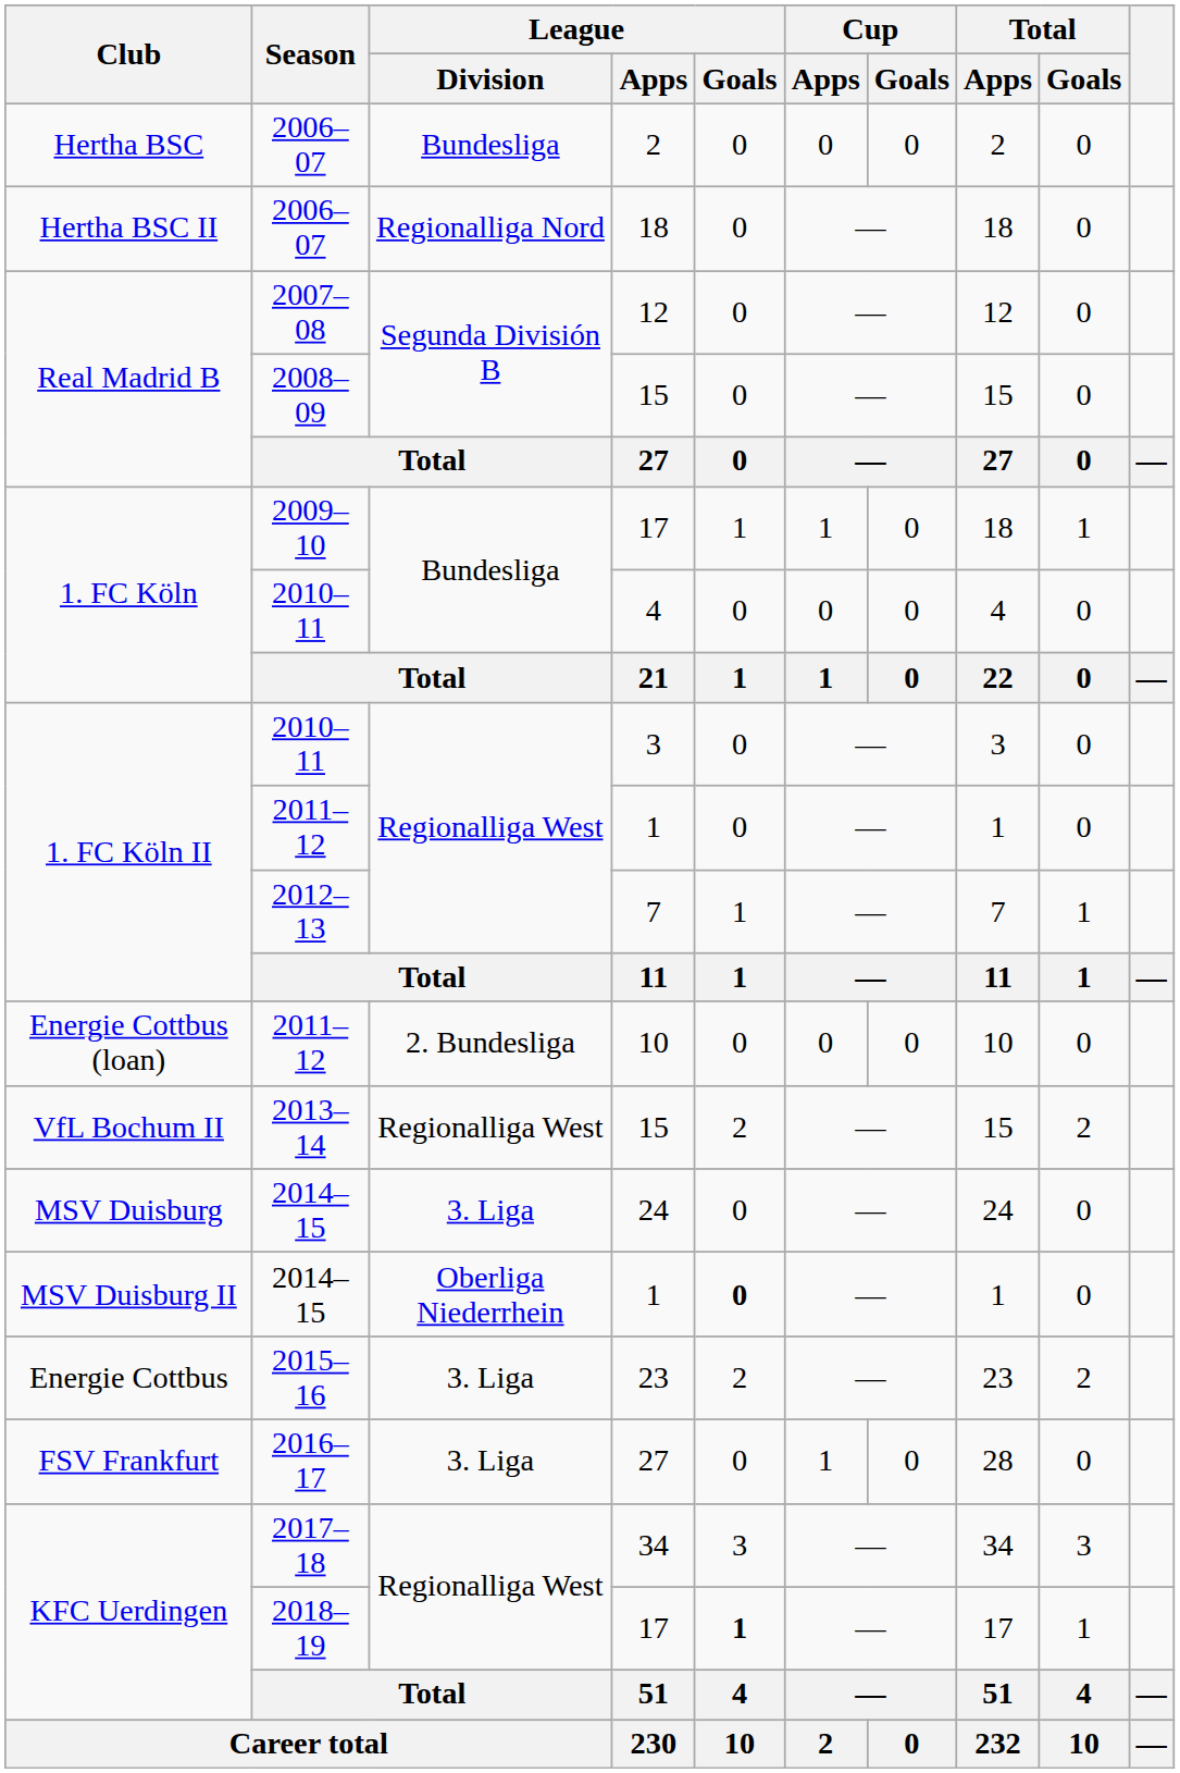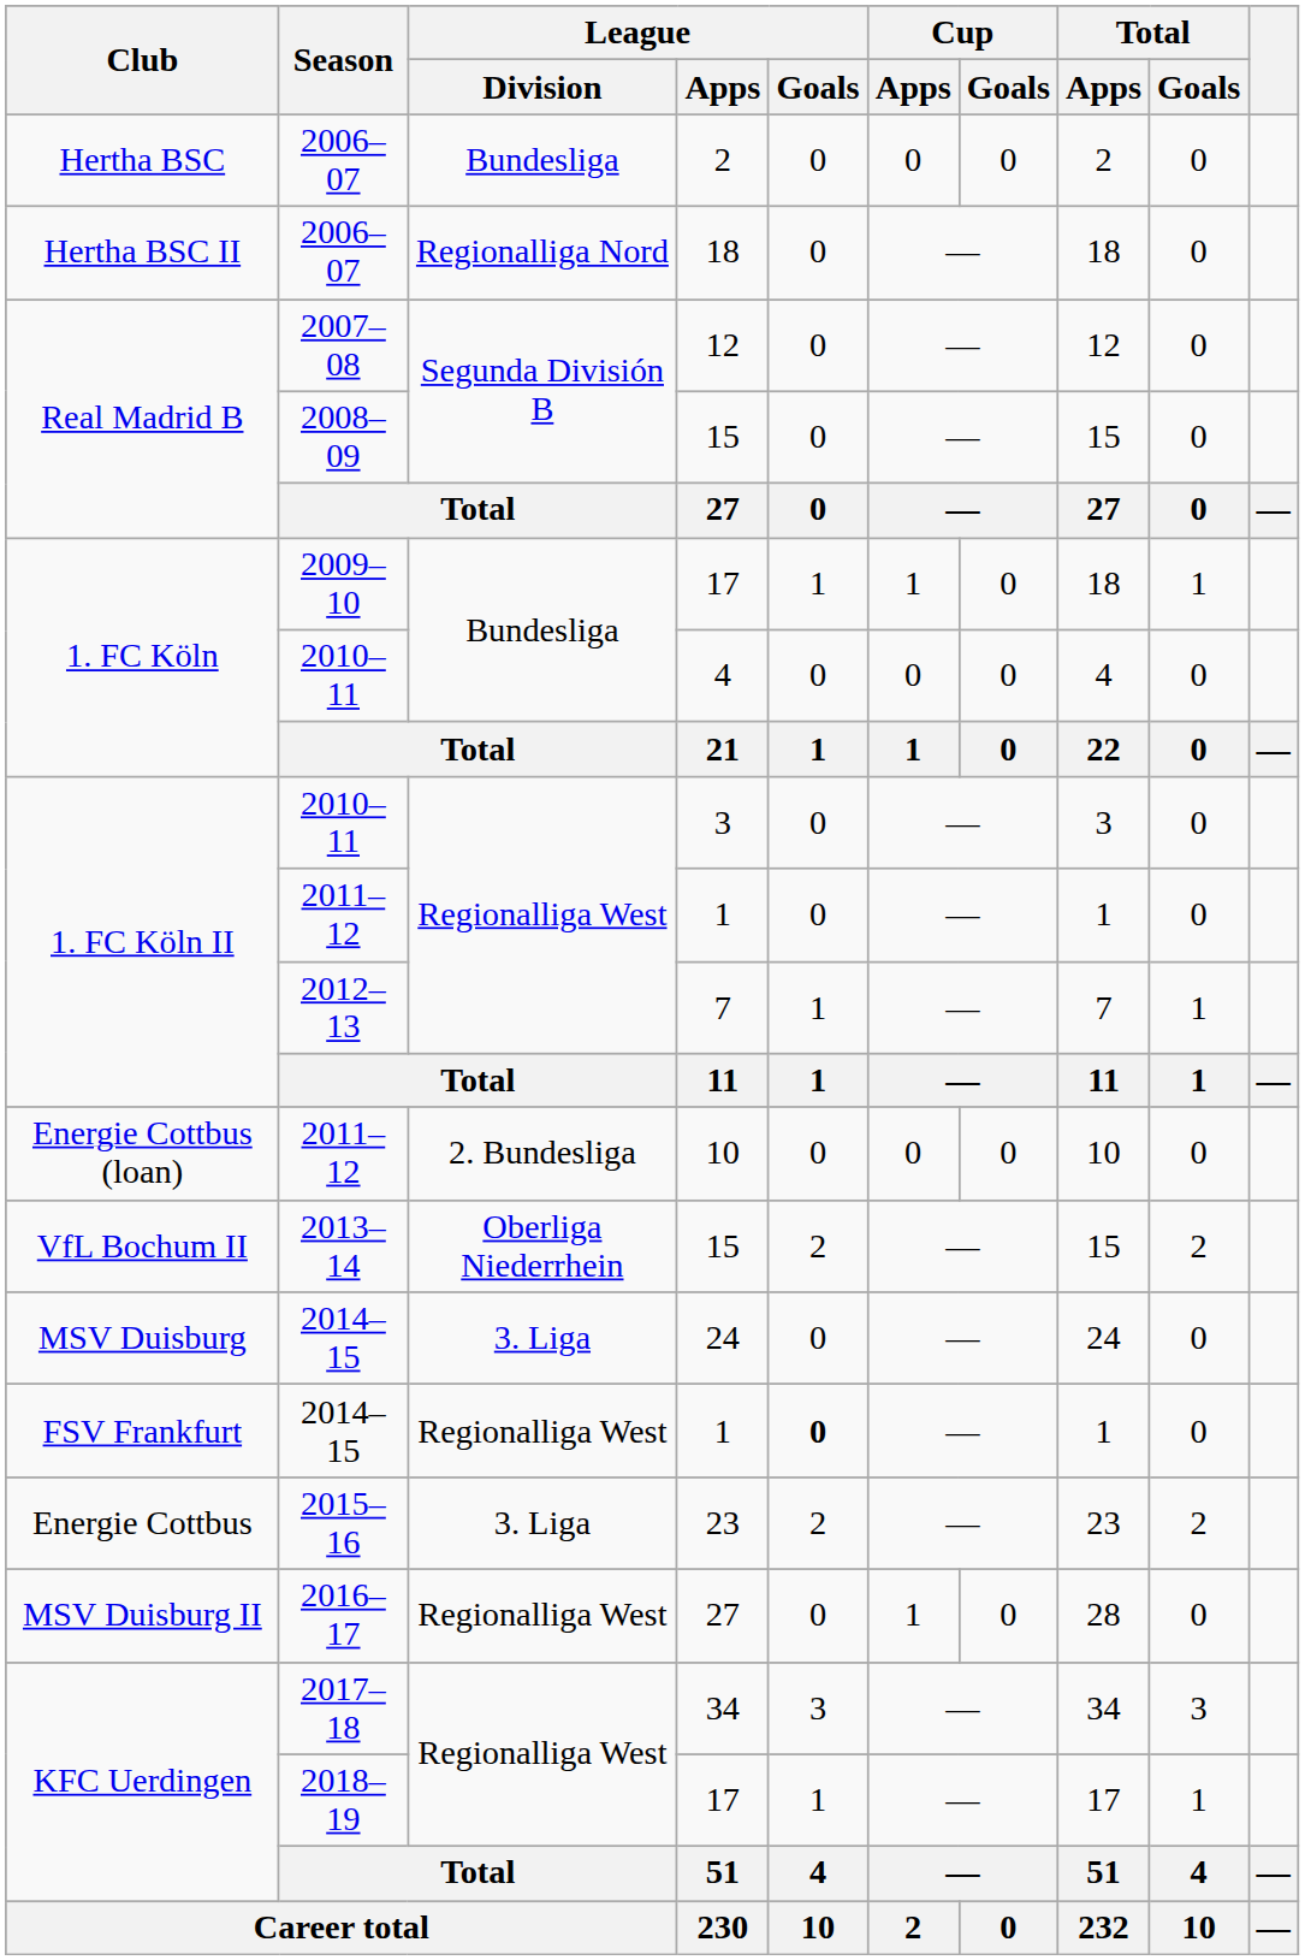2013–14 / 15 | League / Division: Regionalliga West -> Oberliga Niederrhein
2014–15 / 1 | Club: MSV Duisburg II -> FSV Frankfurt
2014–15 / 1 | League / Division: Oberliga Niederrhein -> Regionalliga West
2016–17 / 27 | Club: FSV Frankfurt -> MSV Duisburg II
2016–17 / 27 | League / Division: 3. Liga -> Regionalliga West
2018–19 / 17 | League / Goals: bold -> normal
